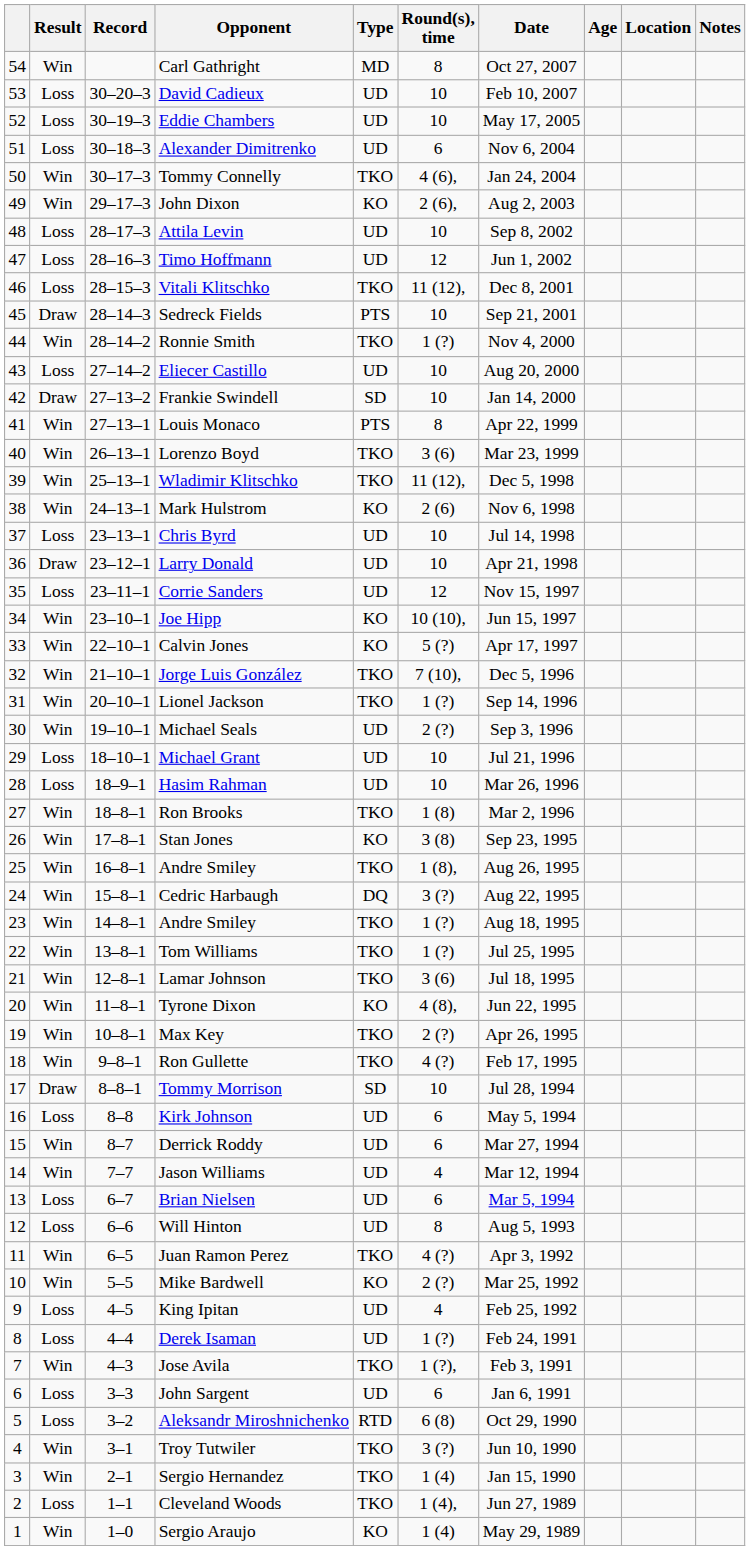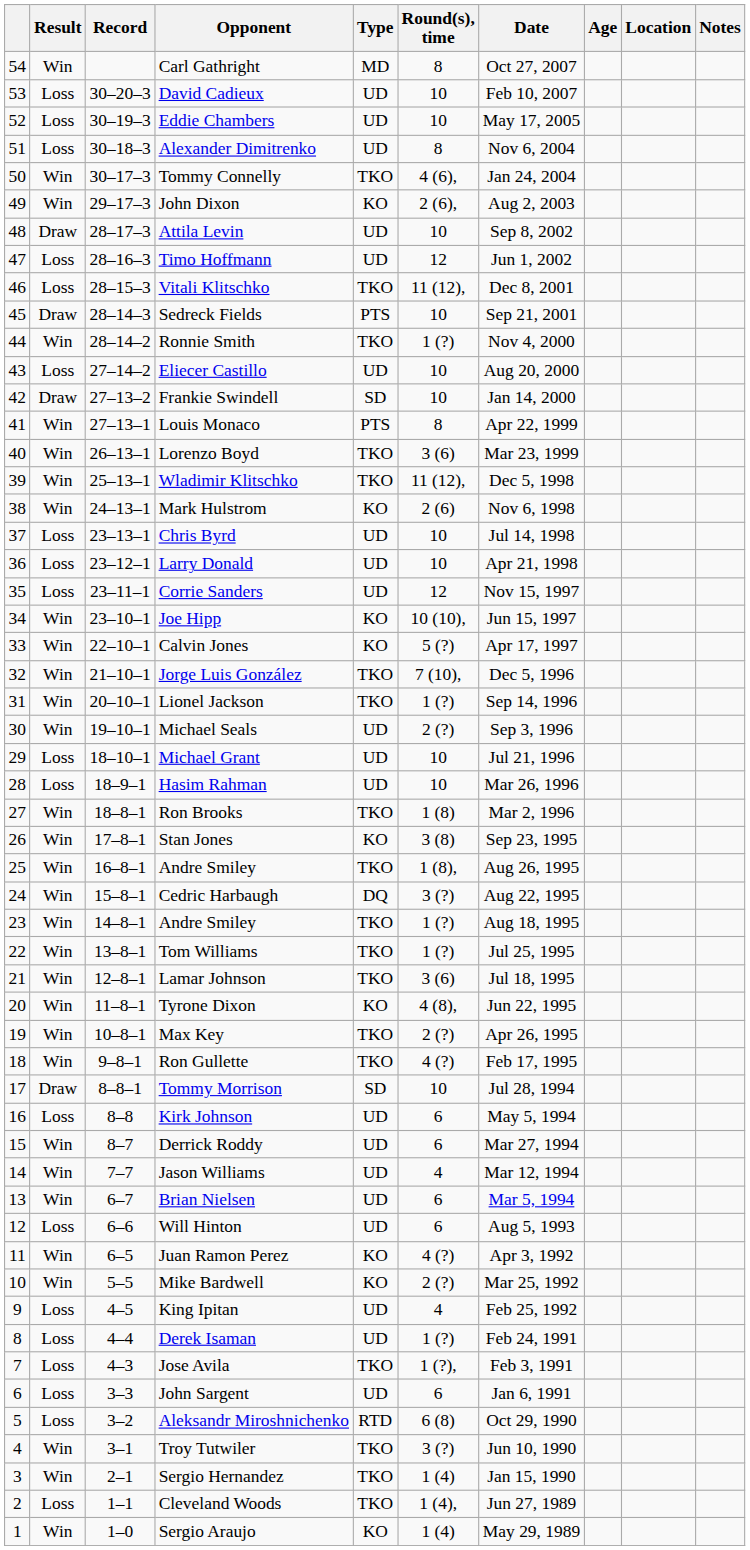Alexander Dimitrenko | Round(s), time: 6 -> 8
Attila Levin | Result: Loss -> Draw
Larry Donald | Result: Draw -> Loss
Brian Nielsen | Result: Loss -> Win
Will Hinton | Round(s), time: 8 -> 6
Juan Ramon Perez | Type: TKO -> KO
Jose Avila | Result: Win -> Loss
